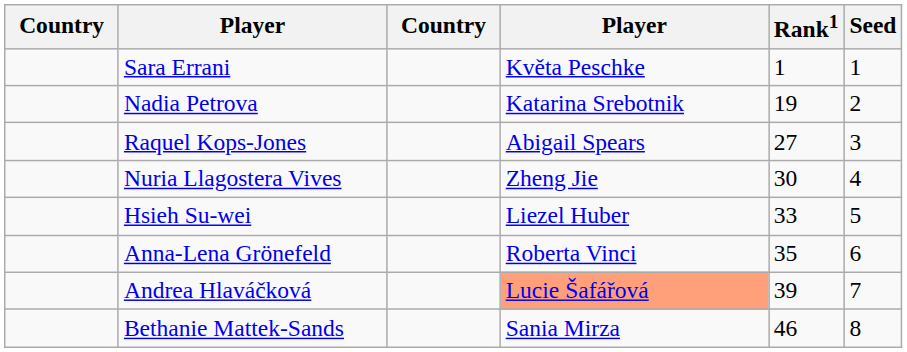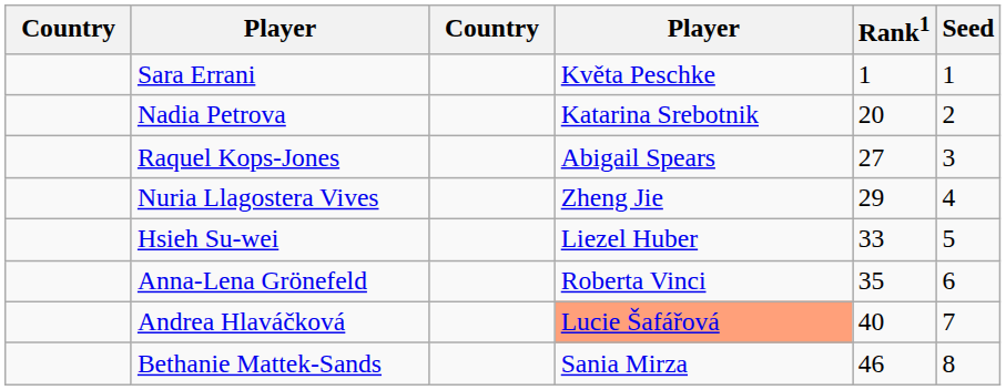Nadia Petrova | Rank1: 19 -> 20
Nuria Llagostera Vives | Rank1: 30 -> 29
Andrea Hlaváčková | Rank1: 39 -> 40
